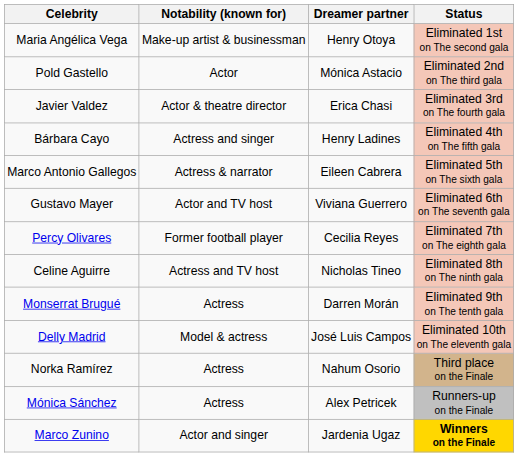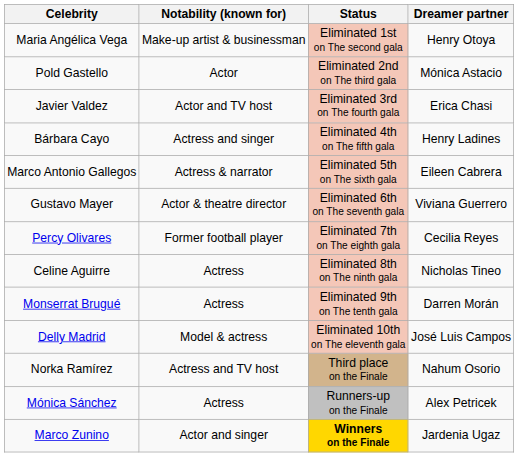columns swapped: Dreamer partner <-> Status
Javier Valdez | Notability (known for): Actor & theatre director -> Actor and TV host
Gustavo Mayer | Notability (known for): Actor and TV host -> Actor & theatre director
Celine Aguirre | Notability (known for): Actress and TV host -> Actress
Norka Ramírez | Notability (known for): Actress -> Actress and TV host
